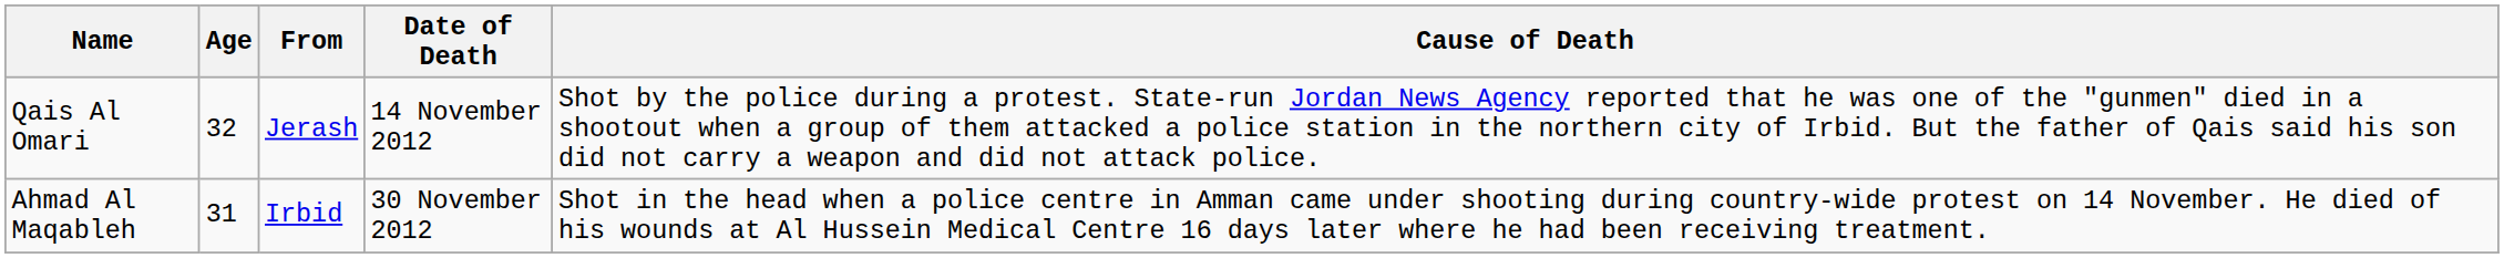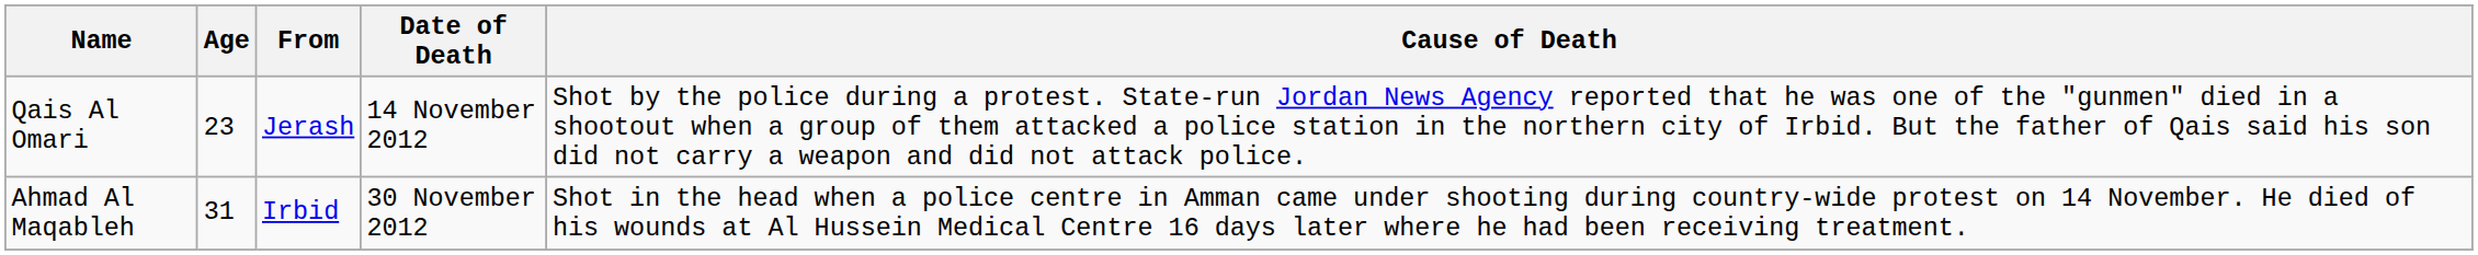Qais Al Omari | Age: 32 -> 23
